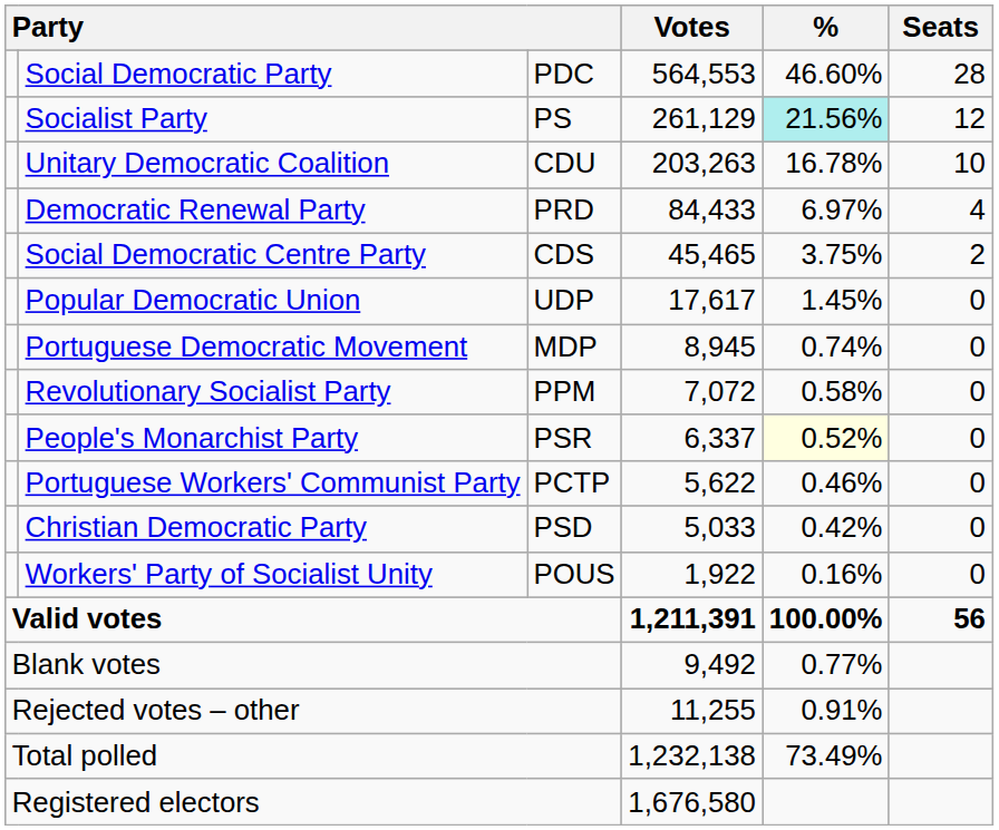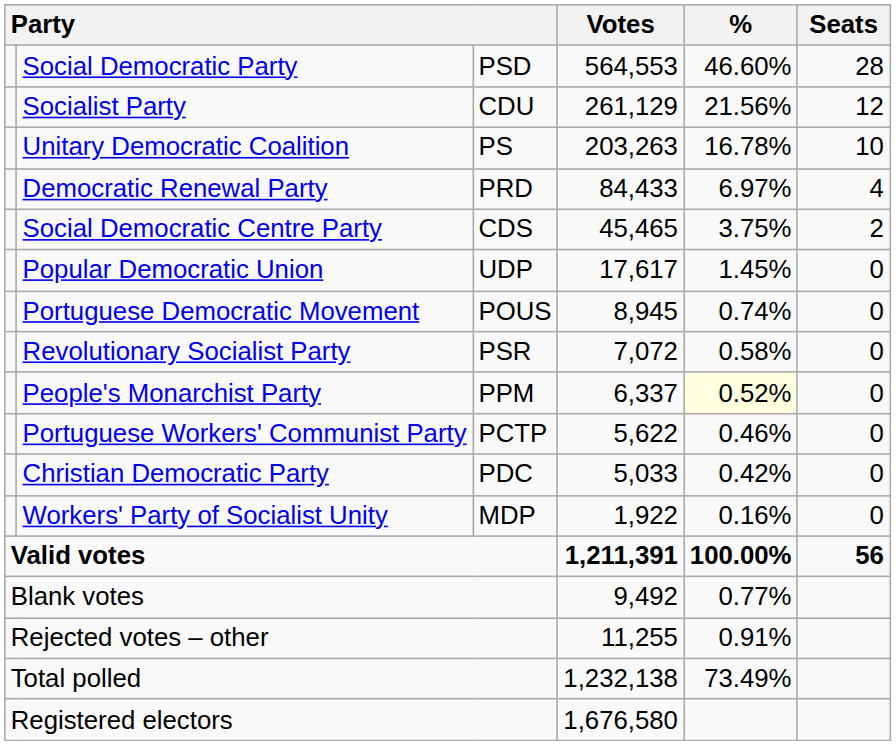Social Democratic Party | column 3: PDC -> PSD
Socialist Party | column 3: PS -> CDU
Socialist Party | %: paleturquoise background -> no background
Unitary Democratic Coalition | column 3: CDU -> PS
Portuguese Democratic Movement | column 3: MDP -> POUS
Revolutionary Socialist Party | column 3: PPM -> PSR
People's Monarchist Party | column 3: PSR -> PPM
Christian Democratic Party | column 3: PSD -> PDC
Workers' Party of Socialist Unity | column 3: POUS -> MDP
